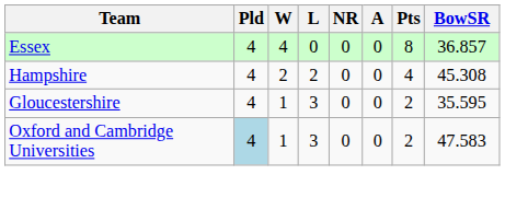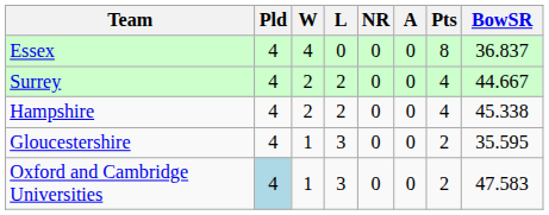Essex | BowSR: 36.857 -> 36.837
+ row: Surrey | 4 | 2 | 2 | 0 | 0 | 4 | 44.667
Hampshire | BowSR: 45.308 -> 45.338
